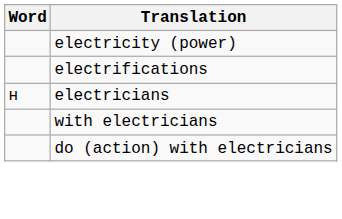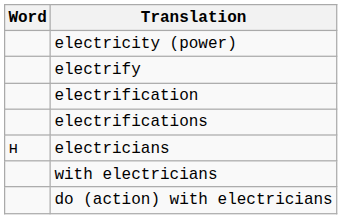+ row: electrify
+ row: electrification
